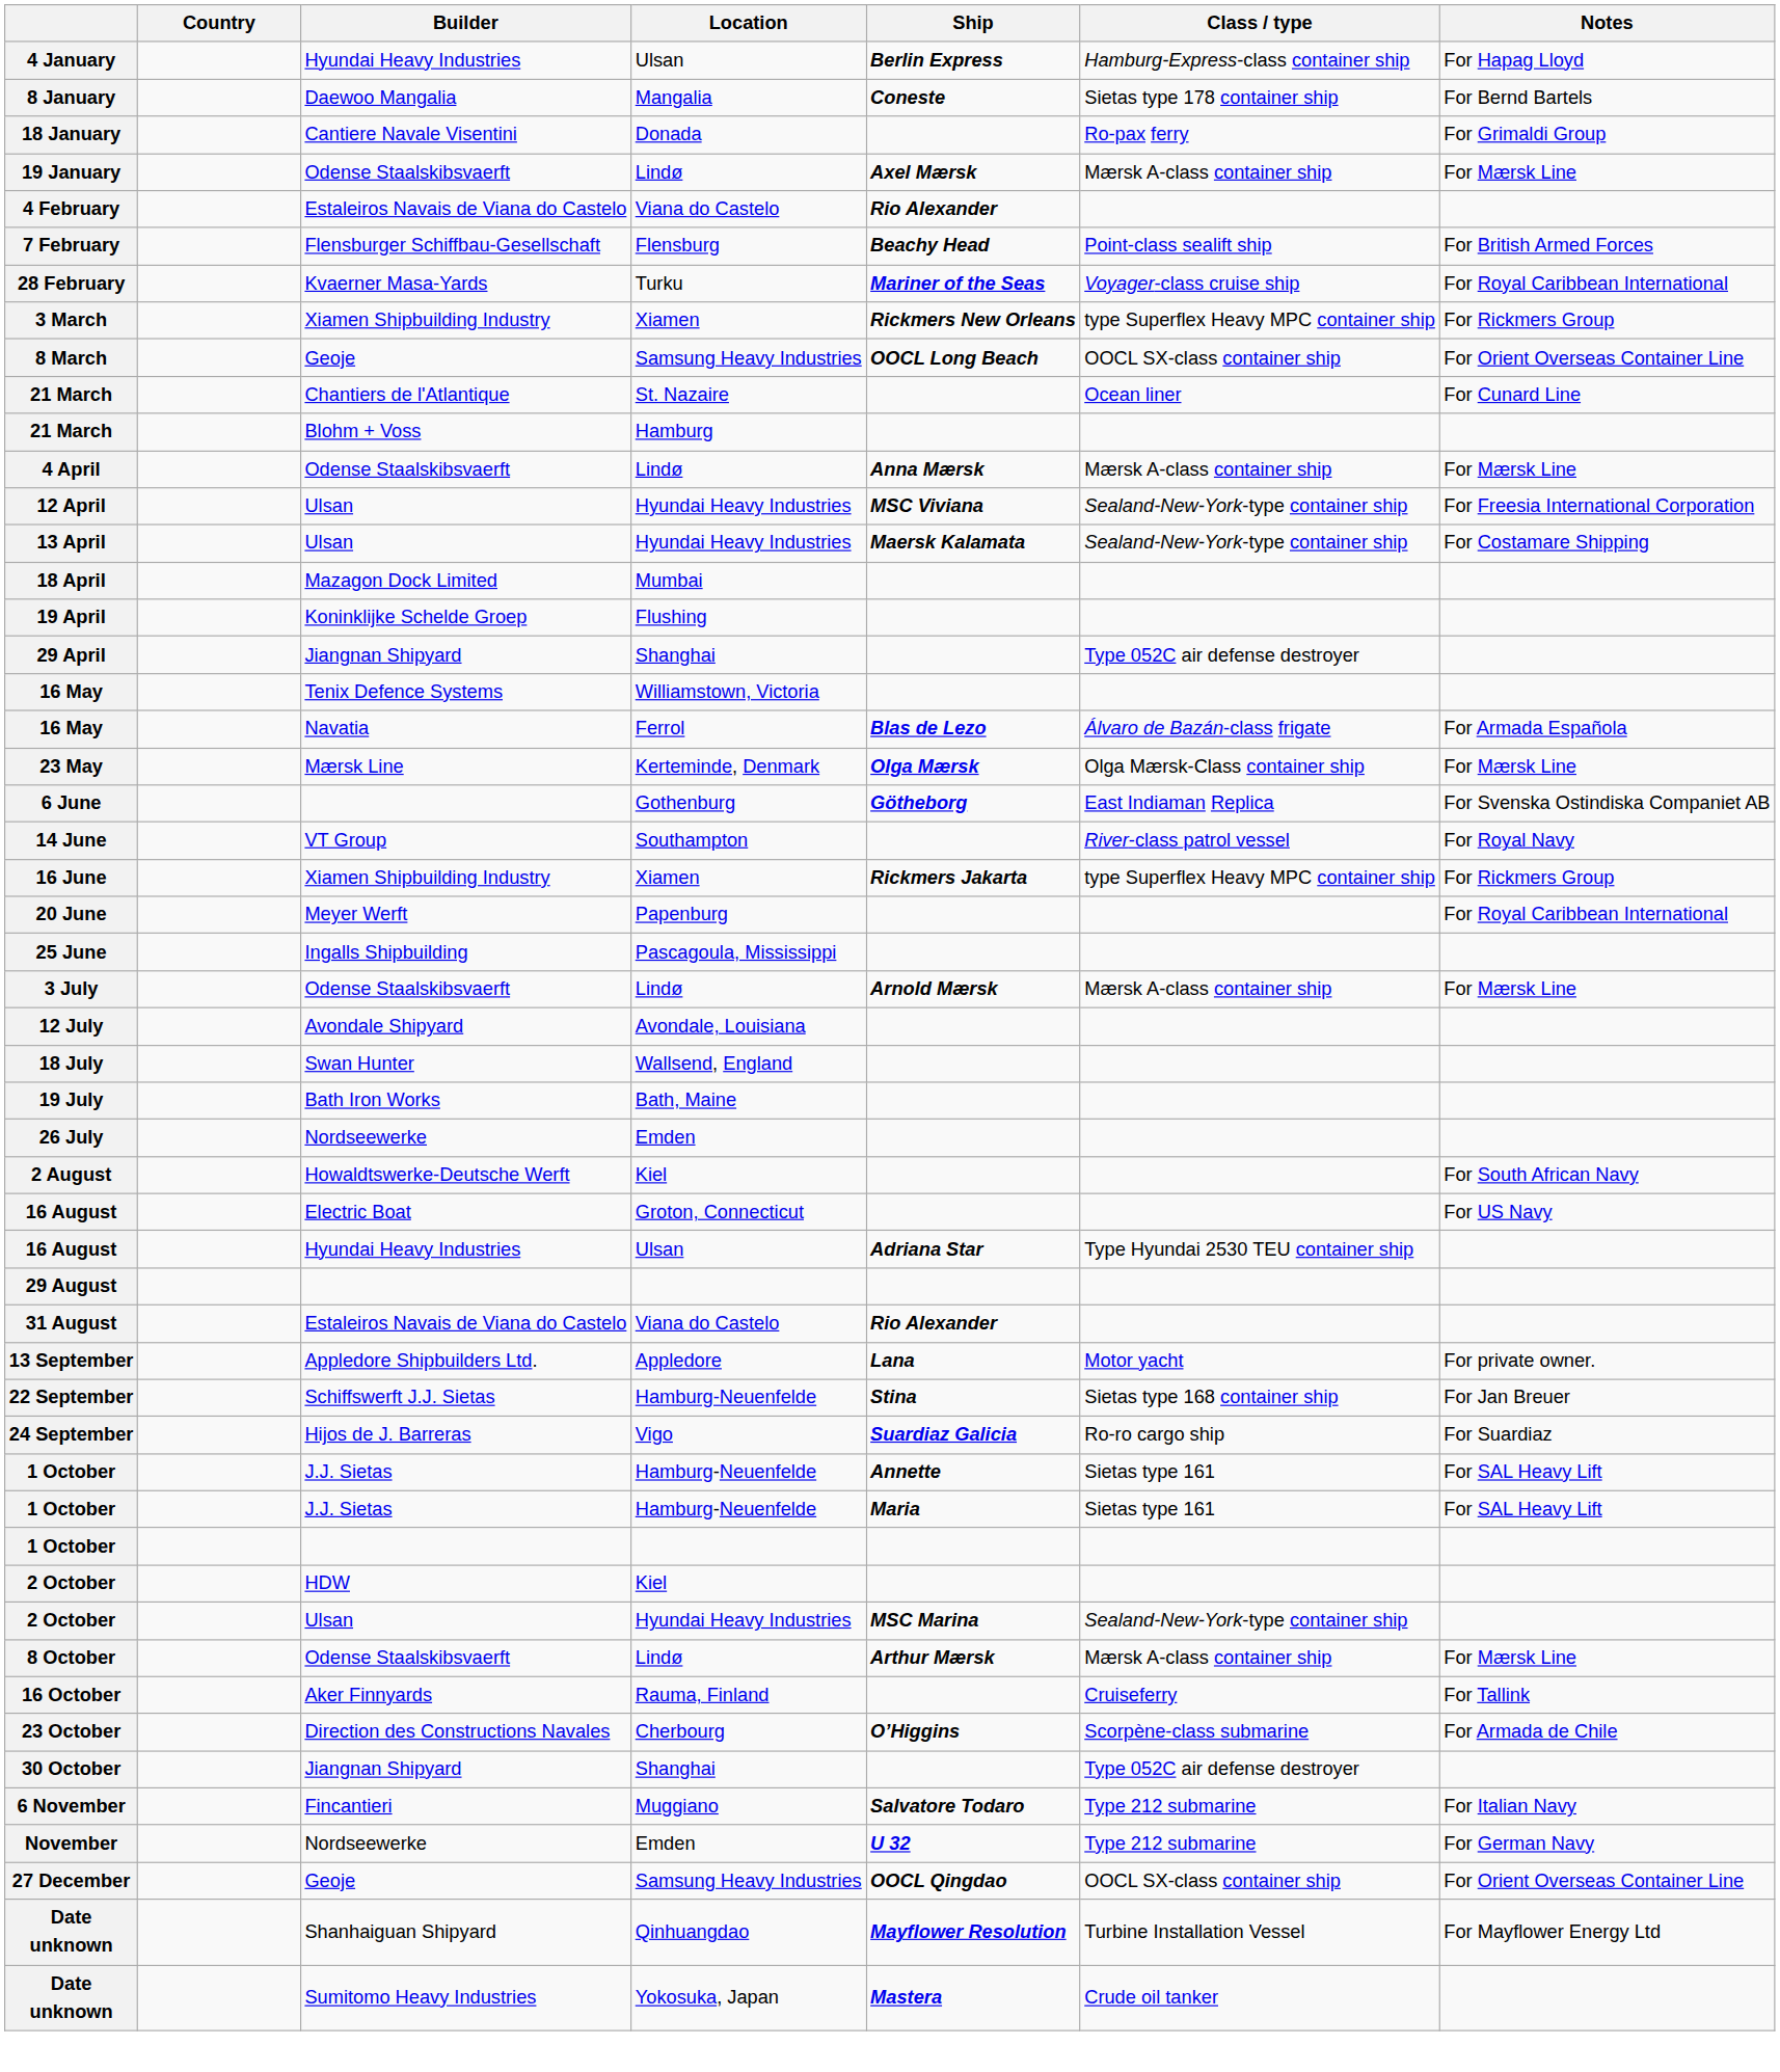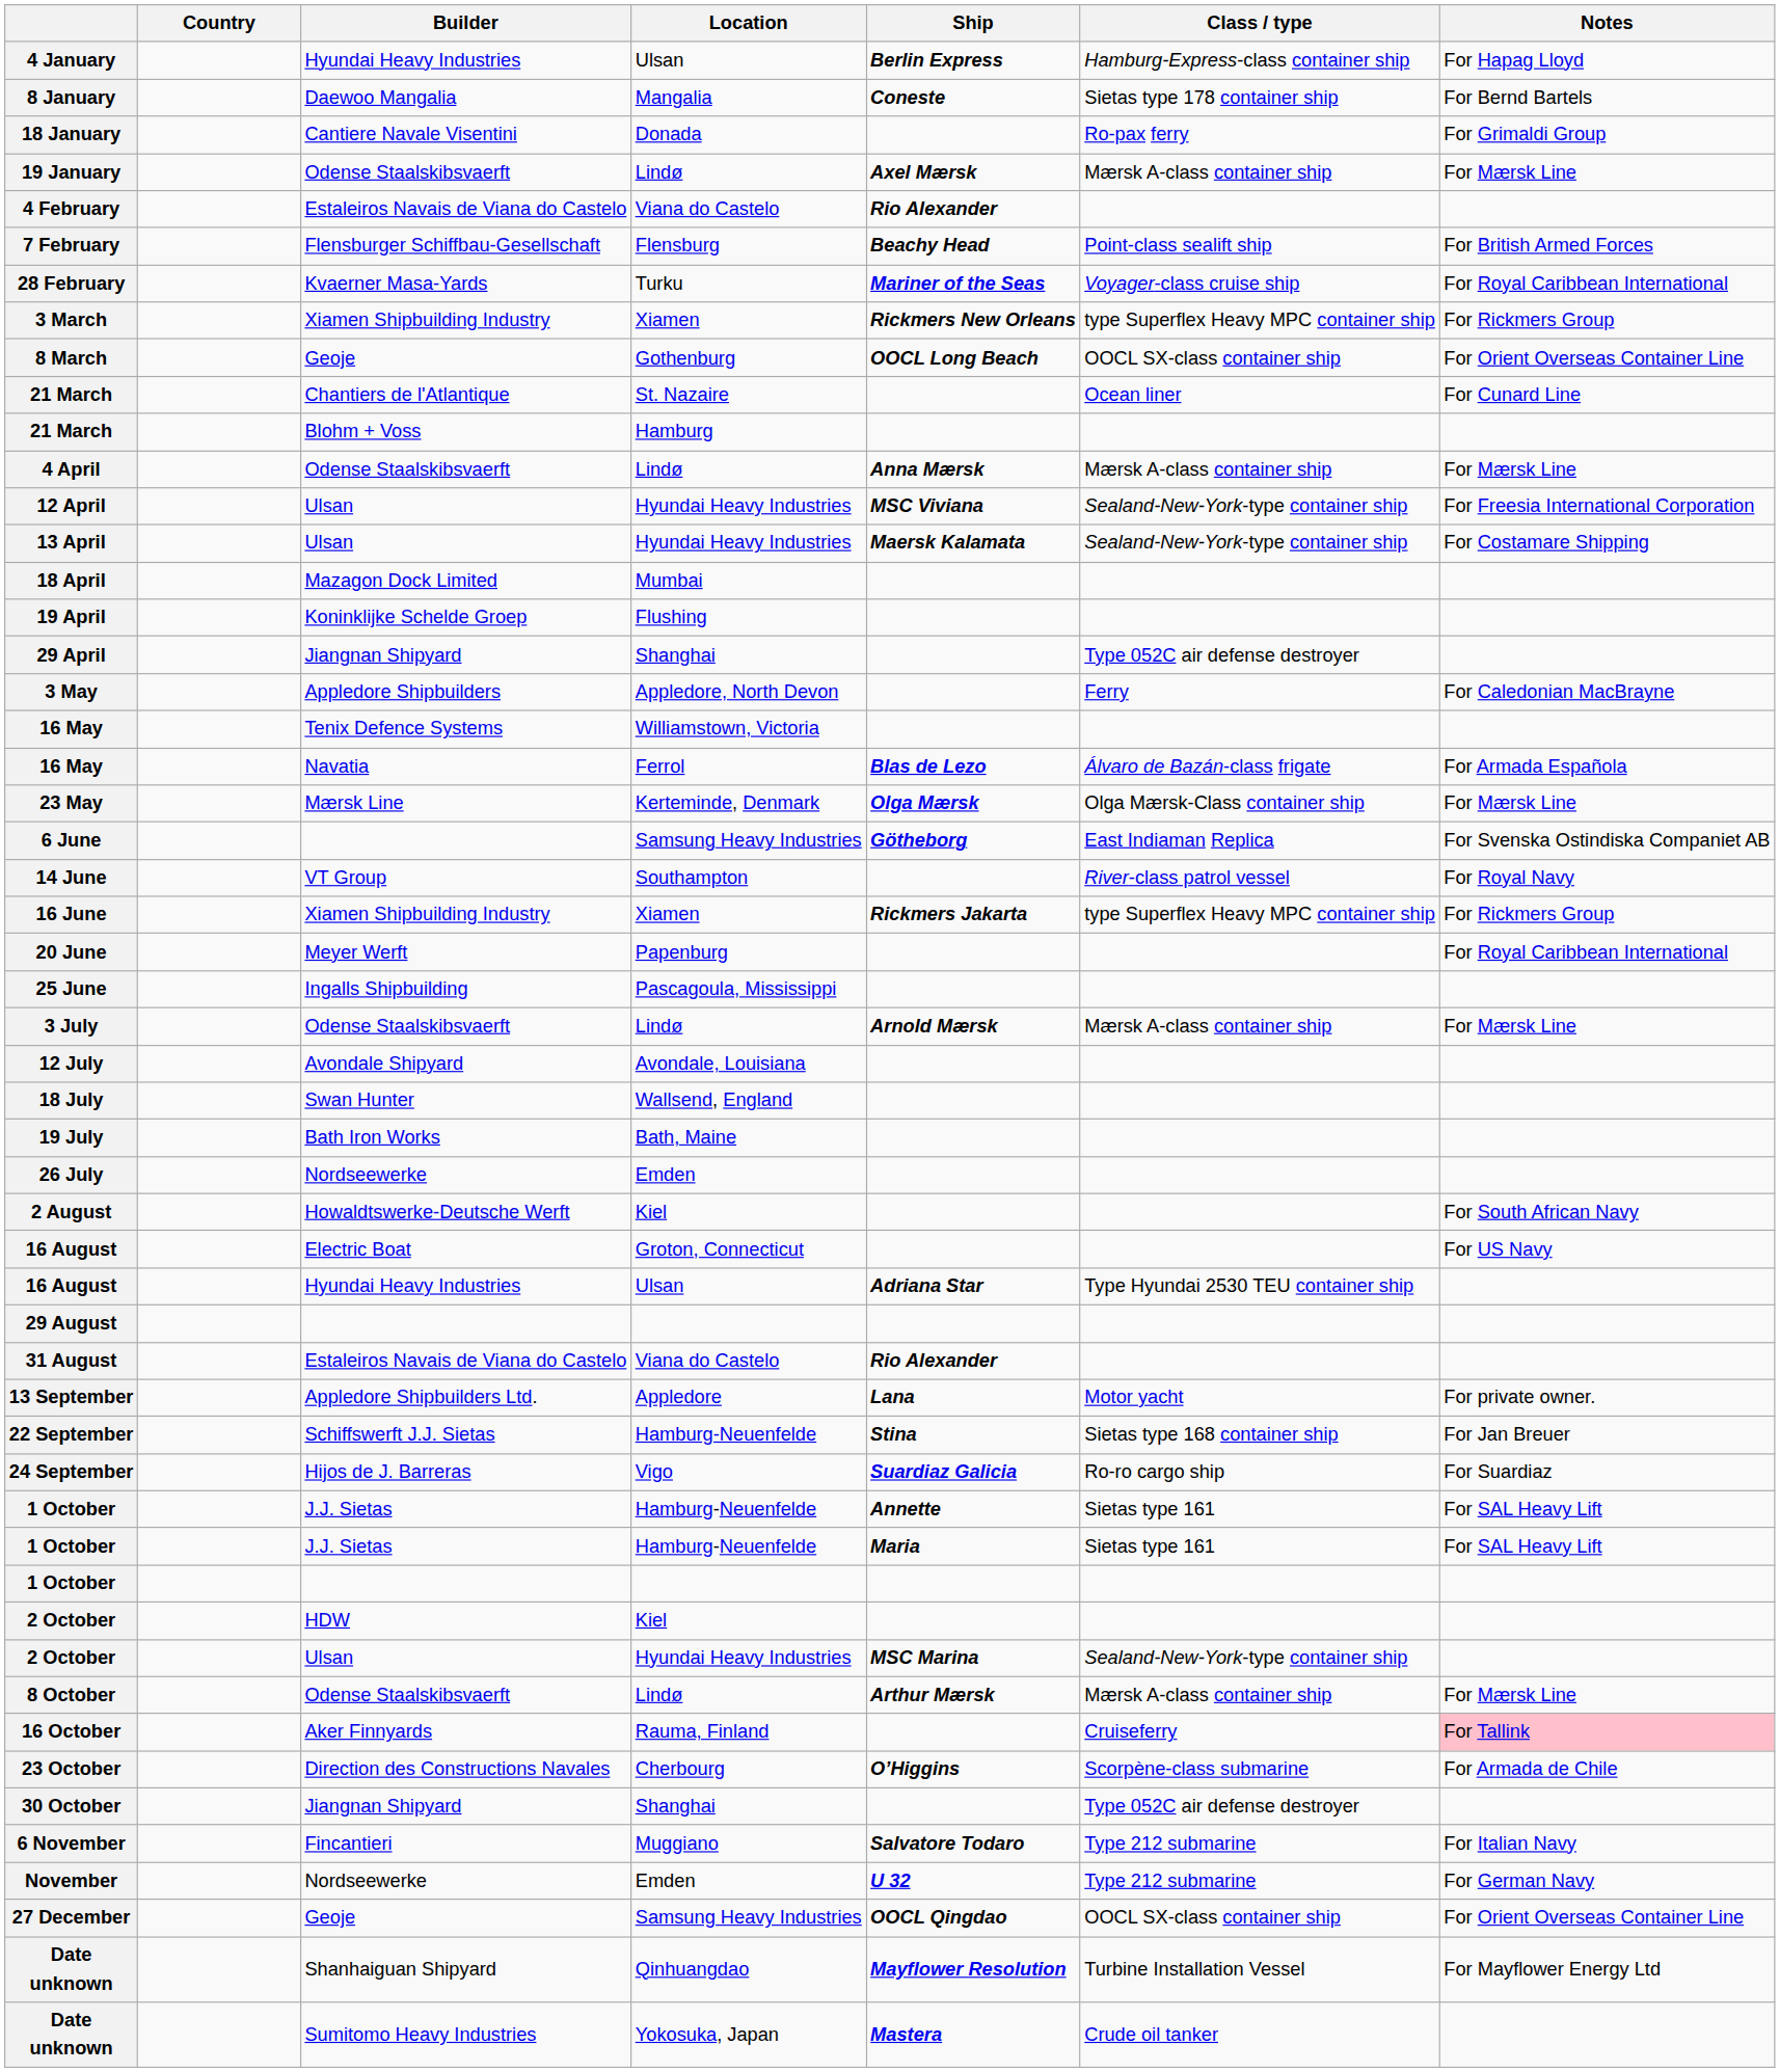8 March | Location: Samsung Heavy Industries -> Gothenburg
+ row: 3 May | Appledore Shipbuilders | Appledore, North Devon | Ferry | For Caledonian MacBrayne
6 June | Location: Gothenburg -> Samsung Heavy Industries
16 October | Notes: no background -> pink background
